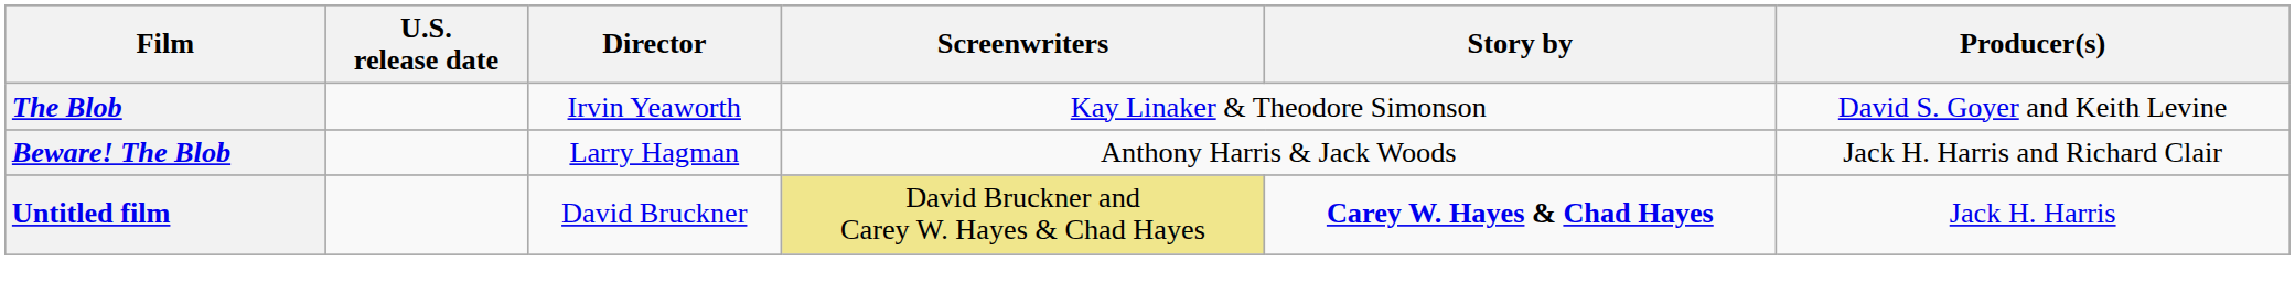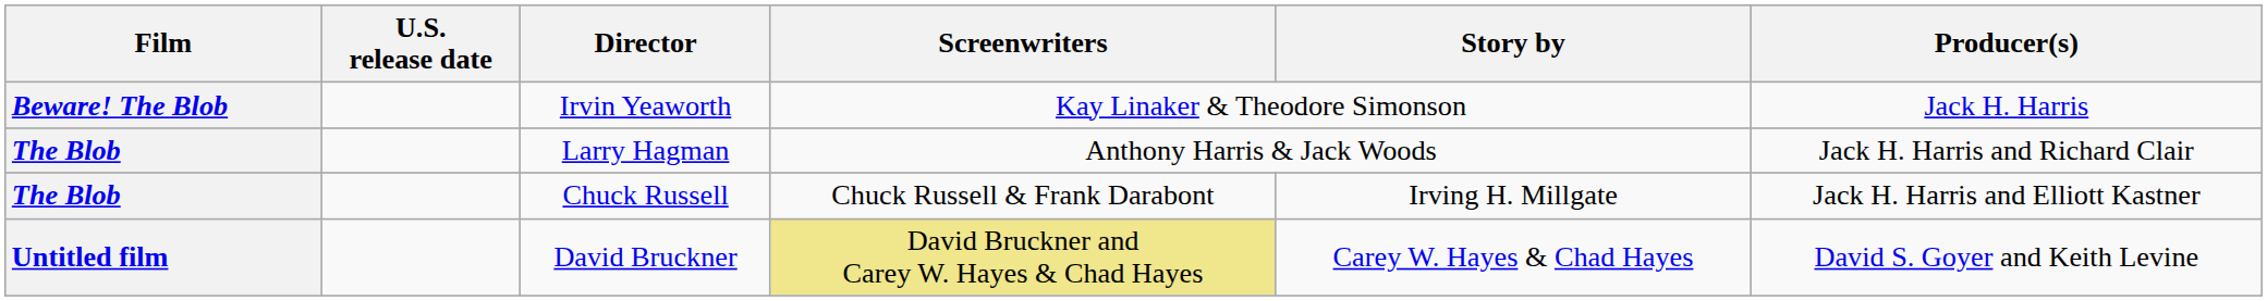Irvin Yeaworth | Film: The Blob -> Beware! The Blob
Irvin Yeaworth | Producer(s): David S. Goyer and Keith Levine -> Jack H. Harris
Larry Hagman | Film: Beware! The Blob -> The Blob
+ row: The Blob | Chuck Russell | Chuck Russell & Frank Darabont | Irving H. Millgate | Jack H. Harris and Elliott Kastner
David Bruckner | Story by: bold -> normal
David Bruckner | Producer(s): Jack H. Harris -> David S. Goyer and Keith Levine
